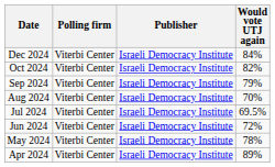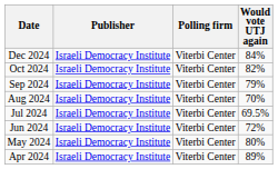columns swapped: Polling firm <-> Publisher
May 2024 | Would vote UTJ again: 78% -> 80%
